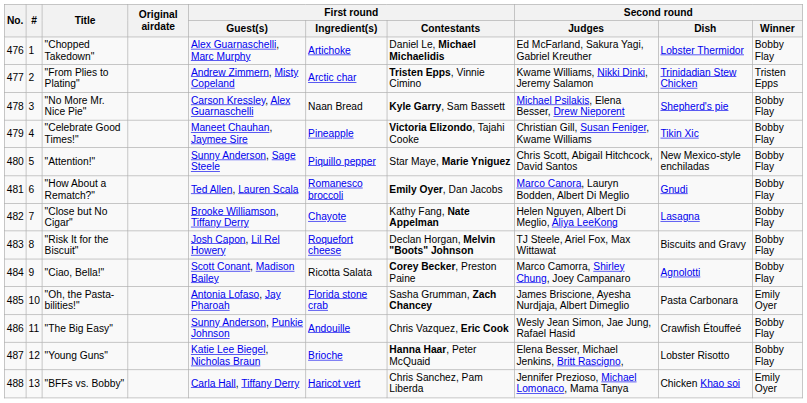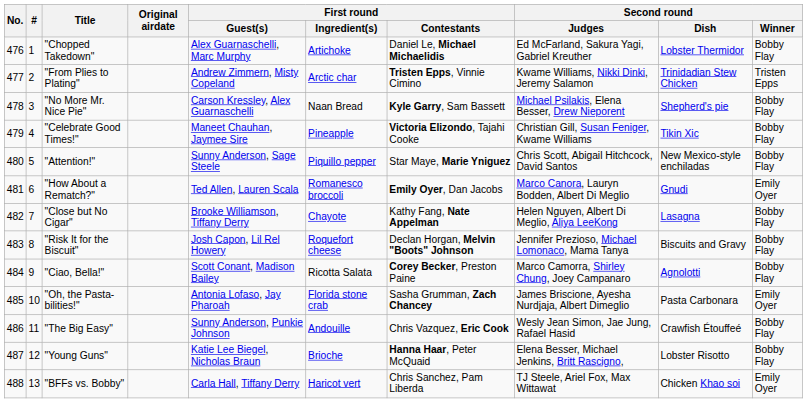"How About a Rematch?" | Second round / Winner: Bobby Flay -> Emily Oyer
"Risk It for the Biscuit" | Second round / Judges: TJ Steele, Ariel Fox, Max Wittawat -> Jennifer Prezioso, Michael Lomonaco, Mama Tanya
"BFFs vs. Bobby" | Second round / Judges: Jennifer Prezioso, Michael Lomonaco, Mama Tanya -> TJ Steele, Ariel Fox, Max Wittawat
